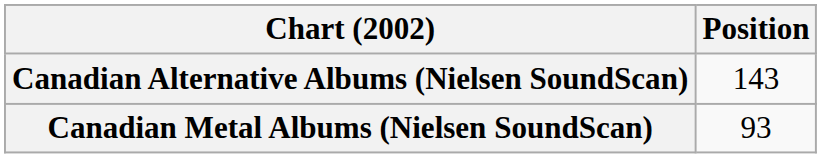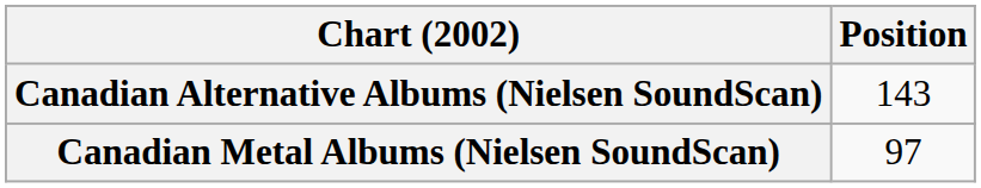Canadian Metal Albums (Nielsen SoundScan) | Position: 93 -> 97
